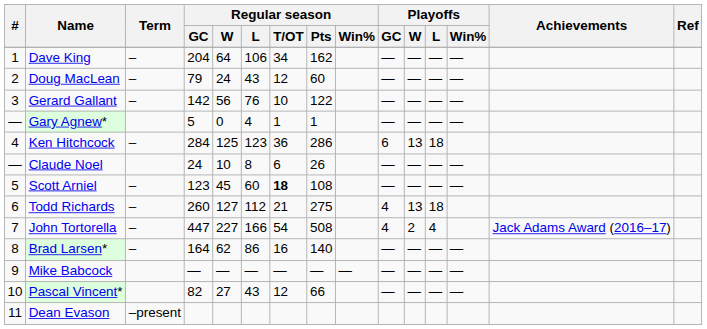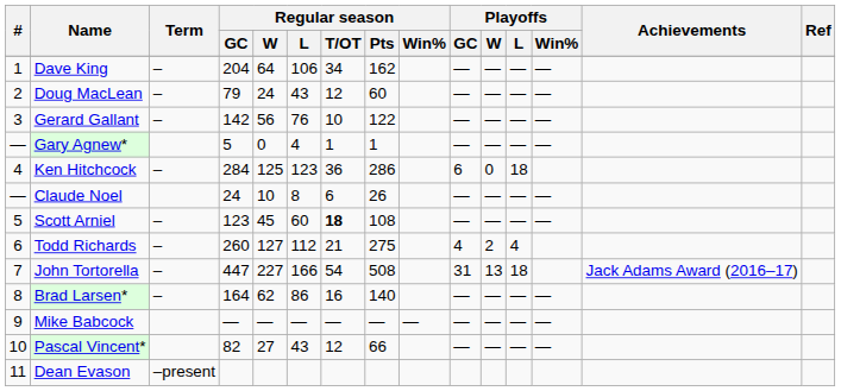Ken Hitchcock | Playoffs / W: 13 -> 0
Todd Richards | Playoffs / W: 13 -> 2
Todd Richards | Playoffs / L: 18 -> 4
John Tortorella | Playoffs / GC: 4 -> 31
John Tortorella | Playoffs / W: 2 -> 13
John Tortorella | Playoffs / L: 4 -> 18
